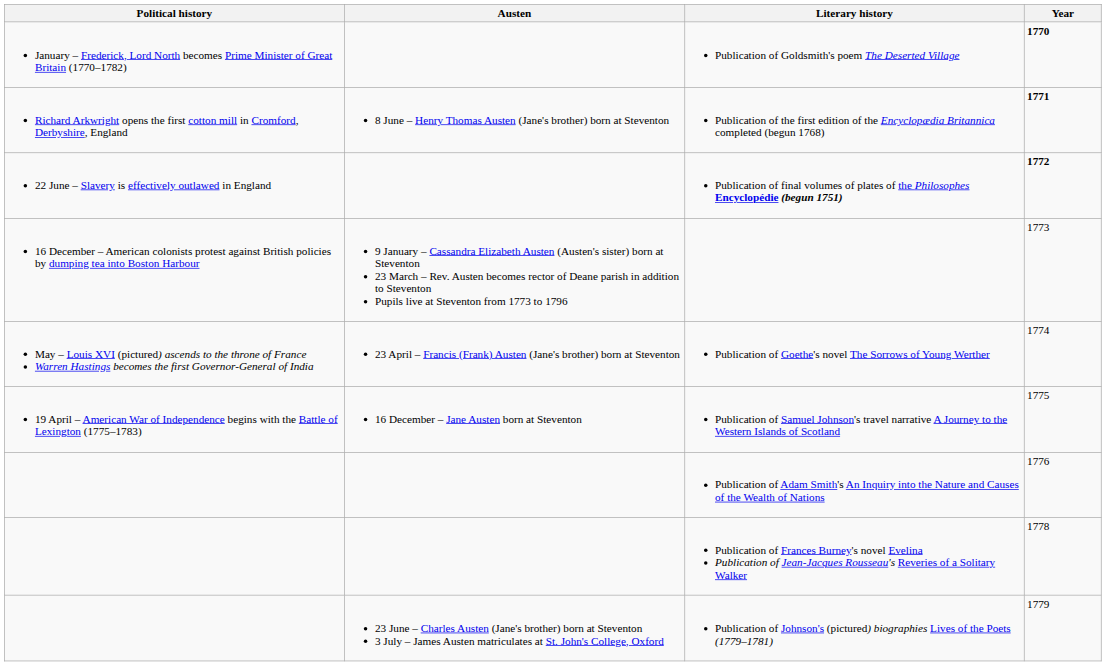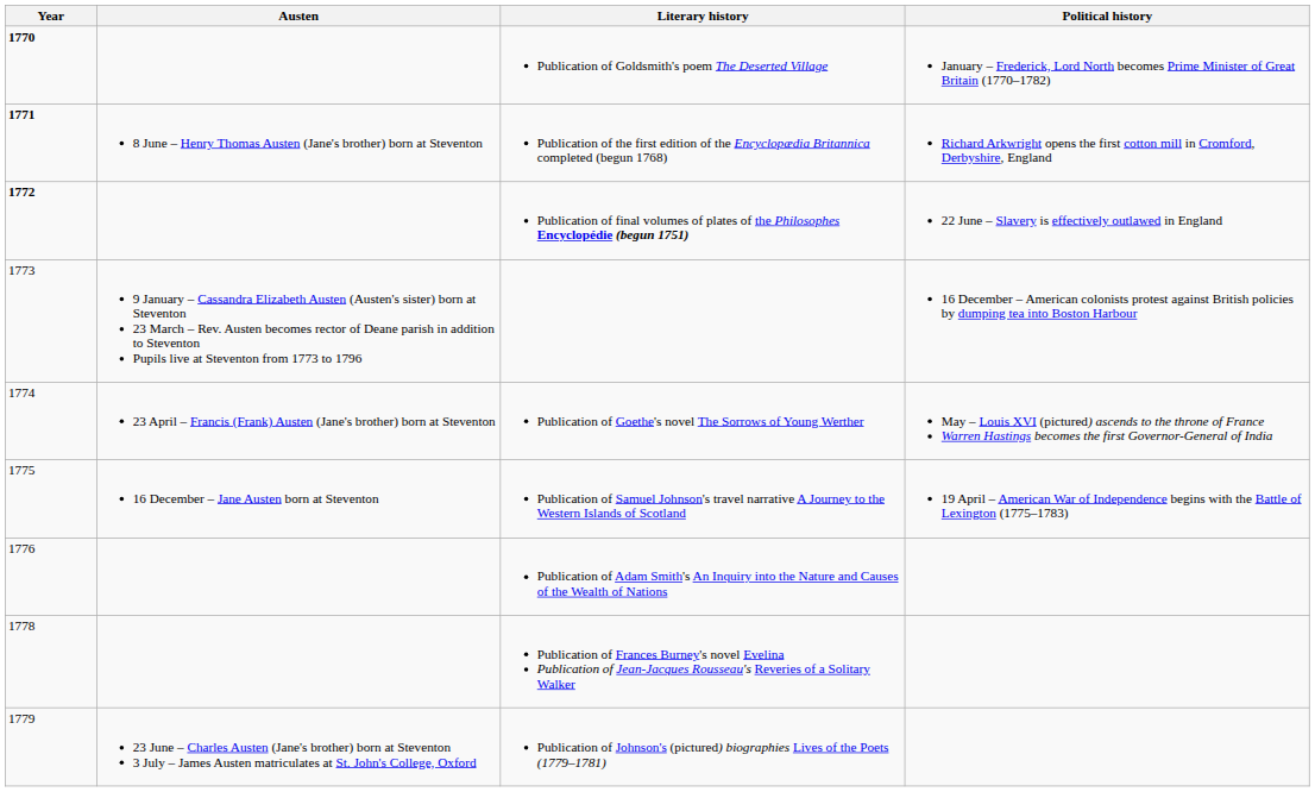columns swapped: Year <-> Political history
